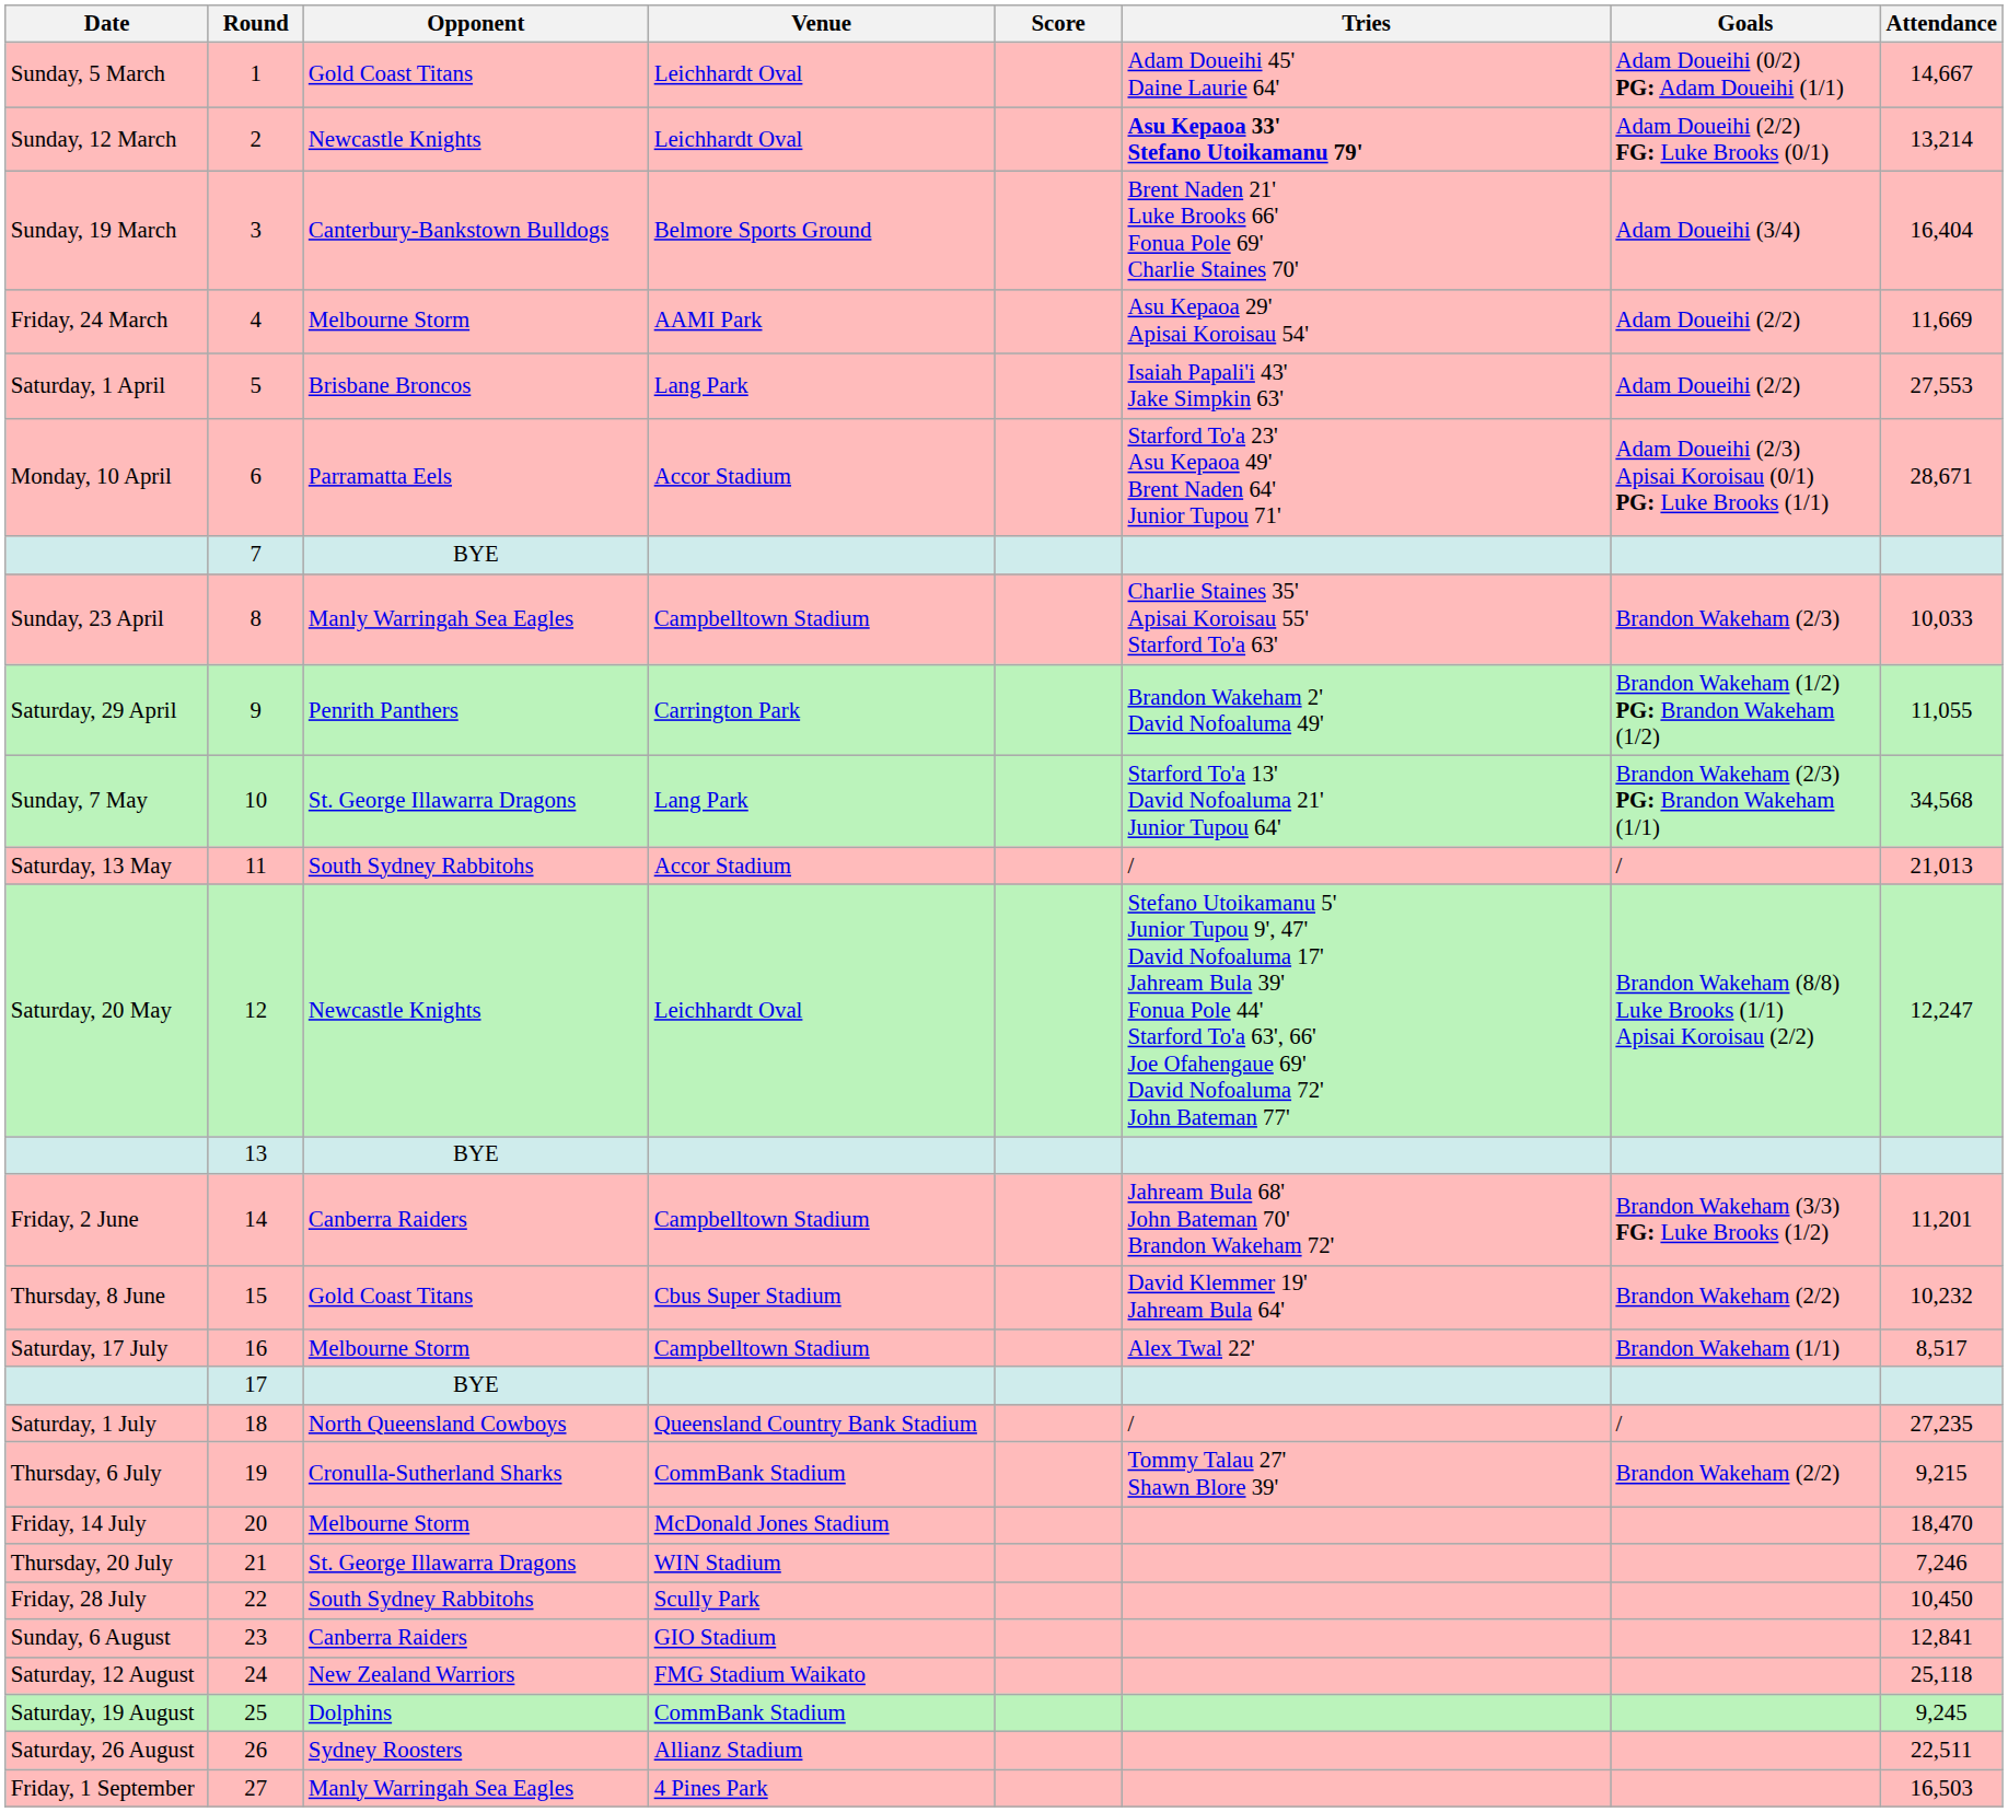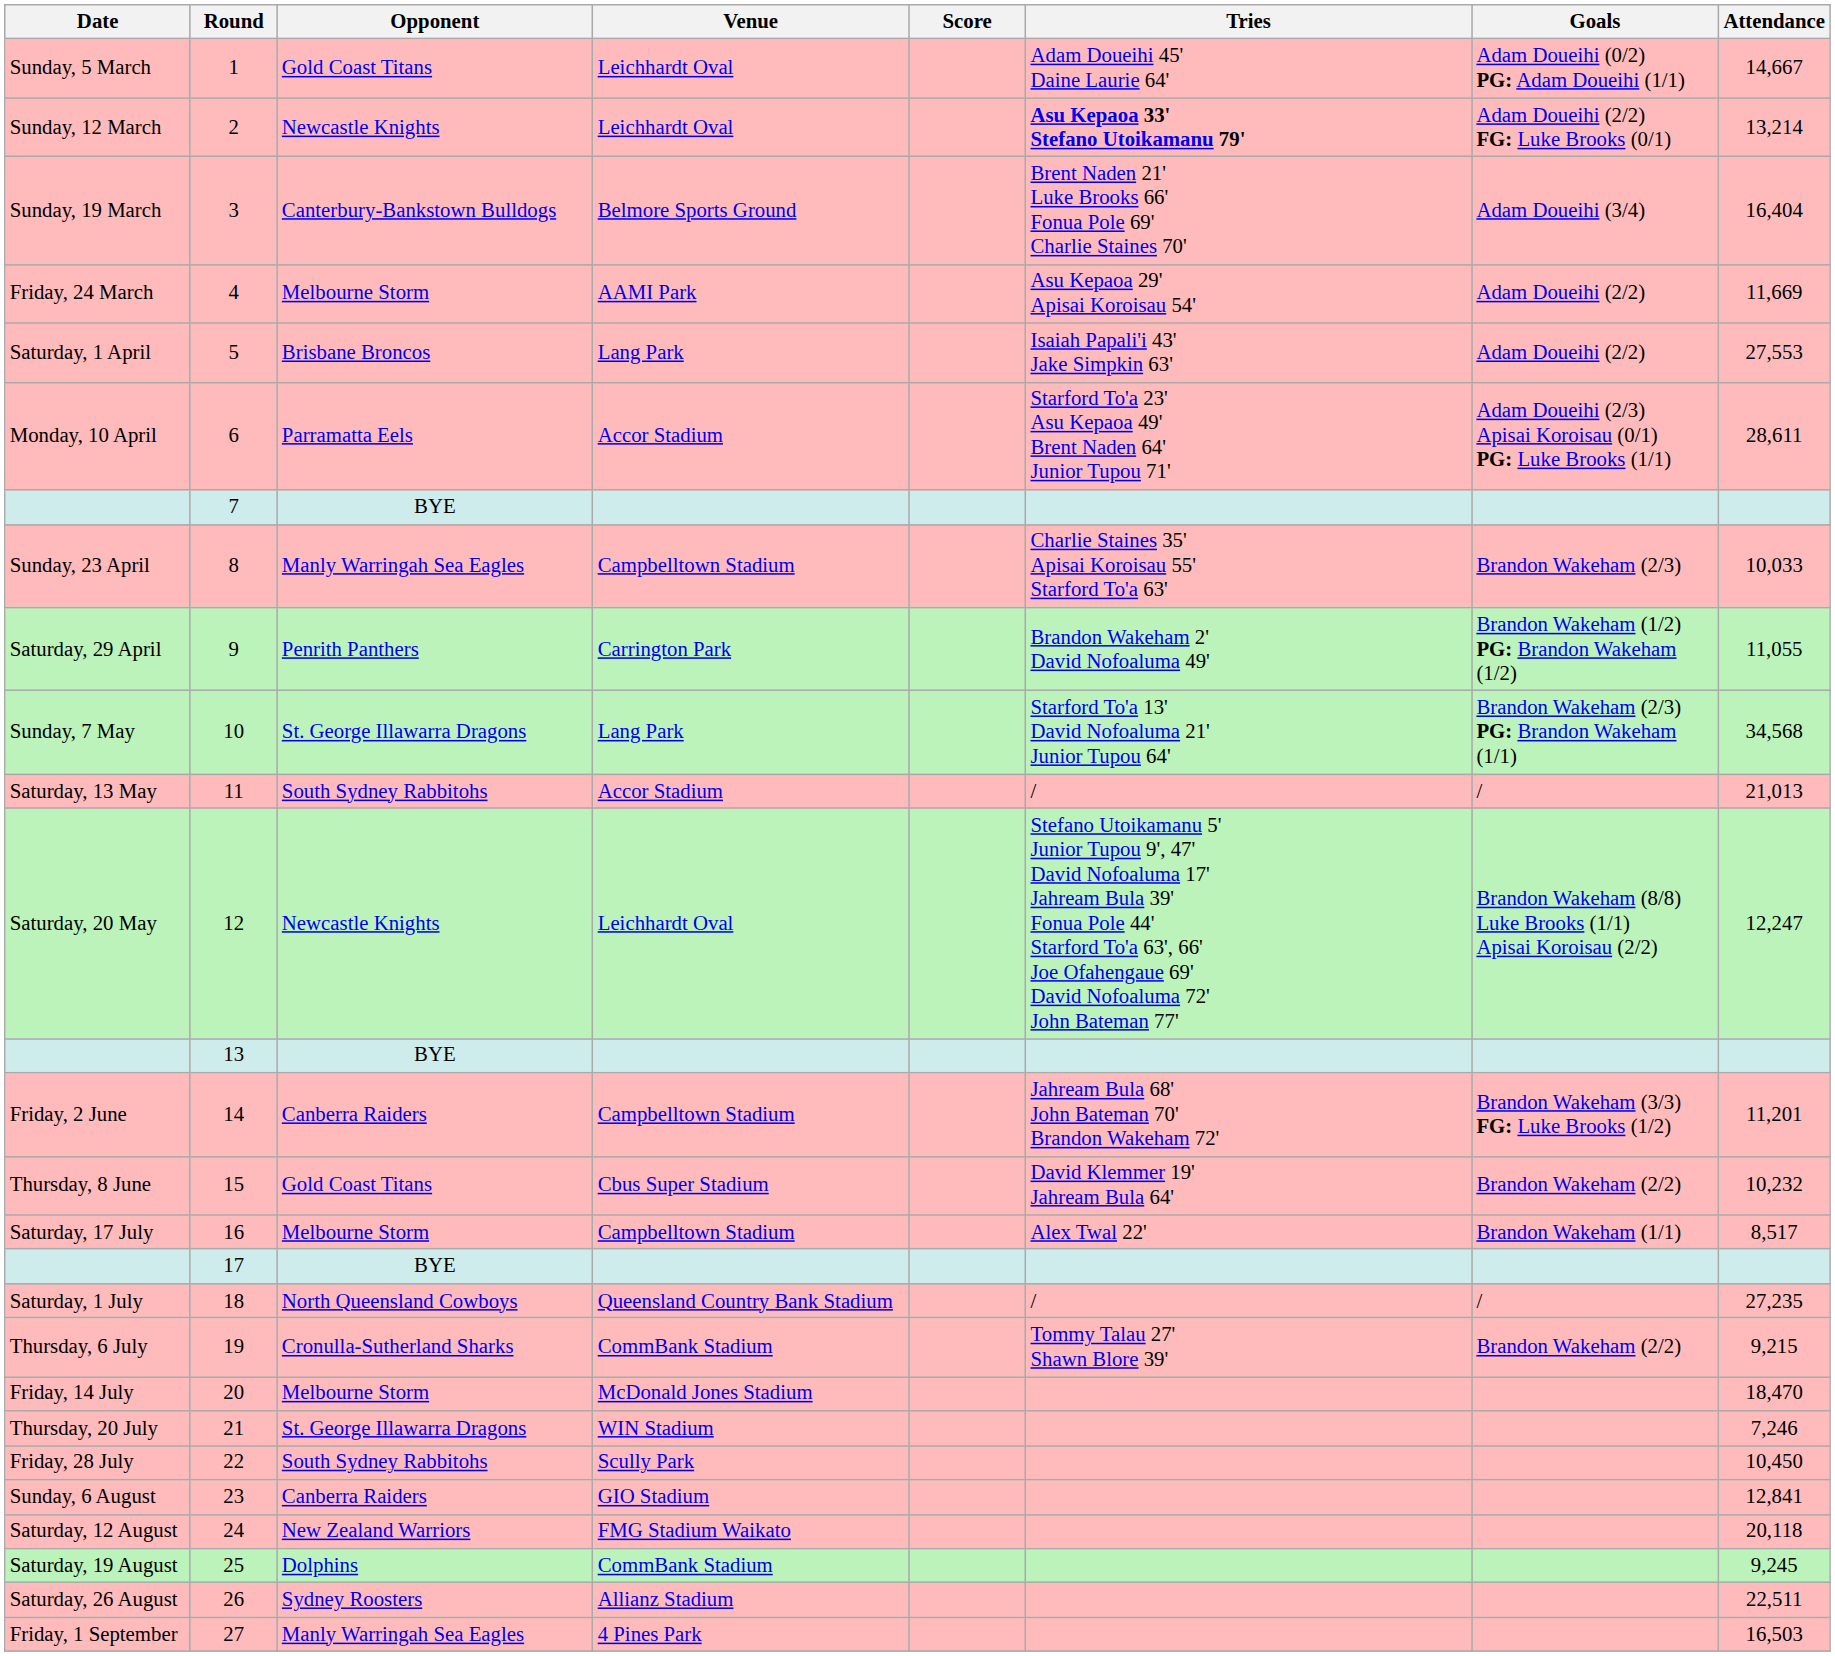Monday, 10 April | Attendance: 28,671 -> 28,611
Saturday, 12 August | Attendance: 25,118 -> 20,118
